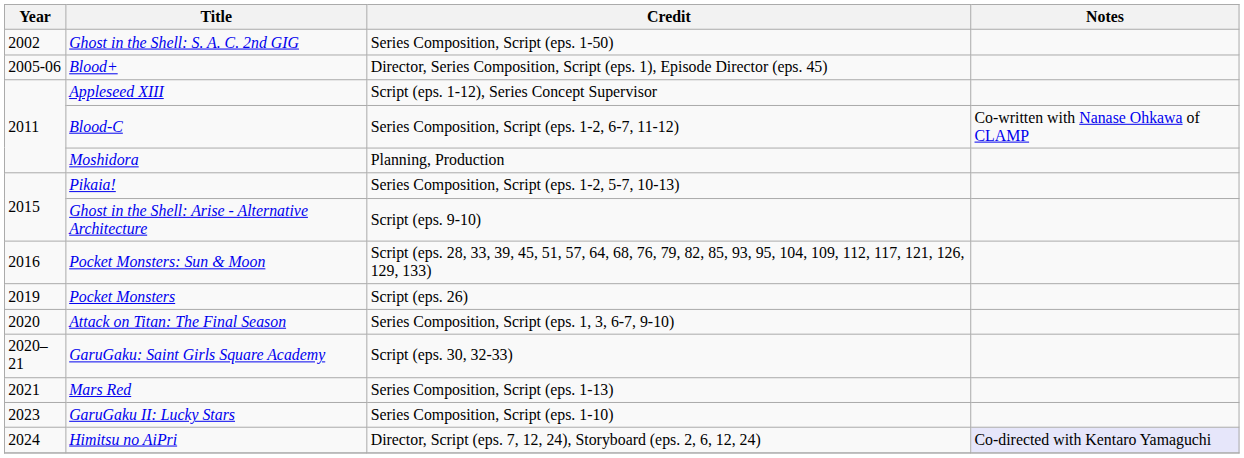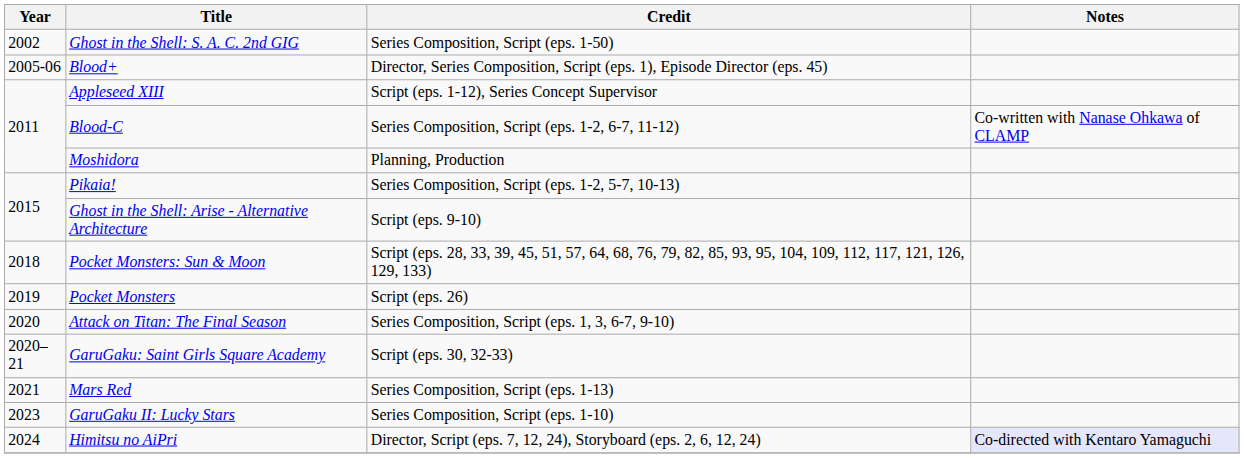Pocket Monsters: Sun & Moon | Year: 2016 -> 2018
